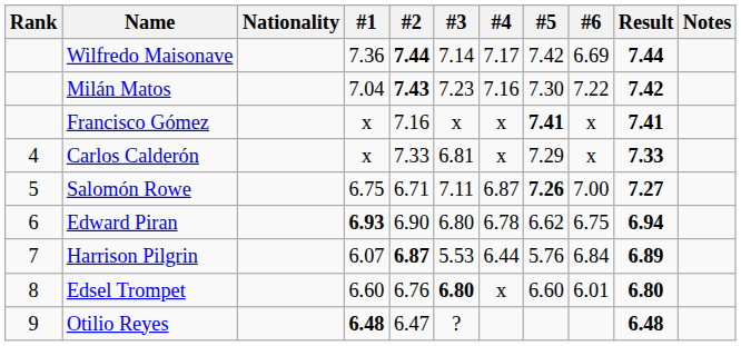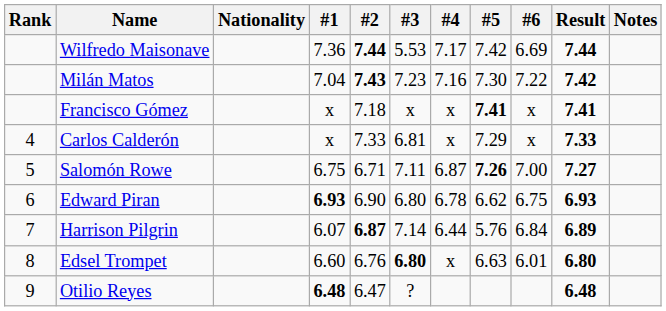Wilfredo Maisonave | #3: 7.14 -> 5.53
Francisco Gómez | #2: 7.16 -> 7.18
Edward Piran | Result: 6.94 -> 6.93
Harrison Pilgrin | #3: 5.53 -> 7.14
Edsel Trompet | #5: 6.60 -> 6.63
